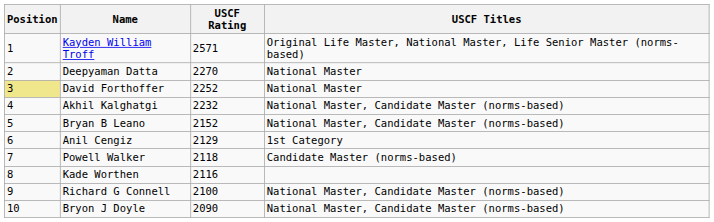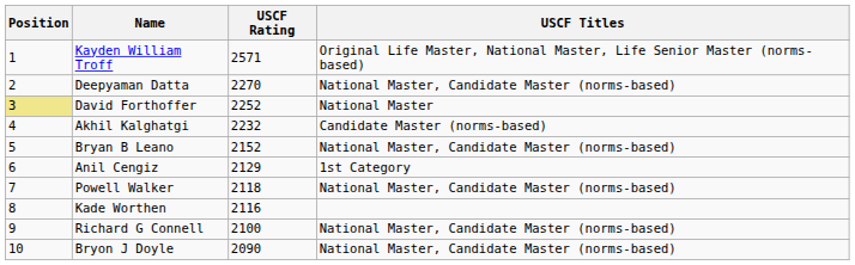Deepyaman Datta | USCF Titles: National Master -> National Master, Candidate Master (norms-based)
Akhil Kalghatgi | USCF Titles: National Master, Candidate Master (norms-based) -> Candidate Master (norms-based)
Powell Walker | USCF Titles: Candidate Master (norms-based) -> National Master, Candidate Master (norms-based)
